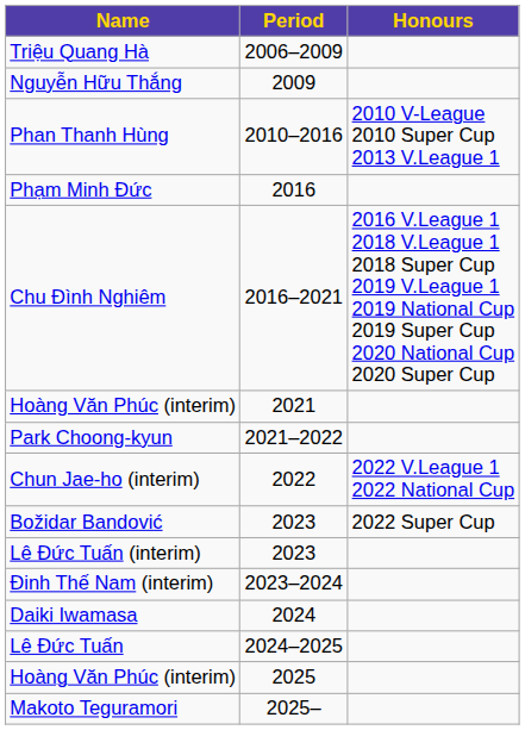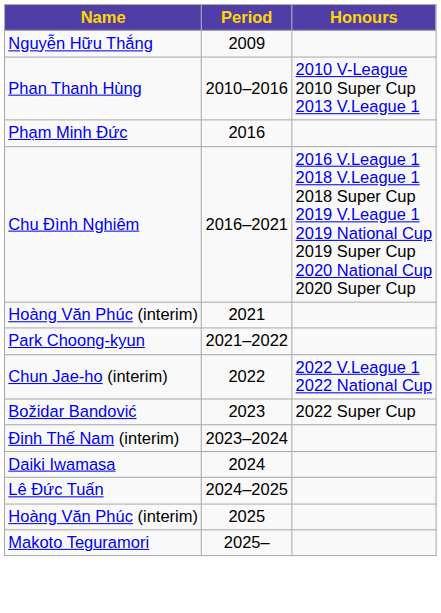- row: Triệu Quang Hà | 2006–2009
- row: Lê Đức Tuấn (interim) | 2023
